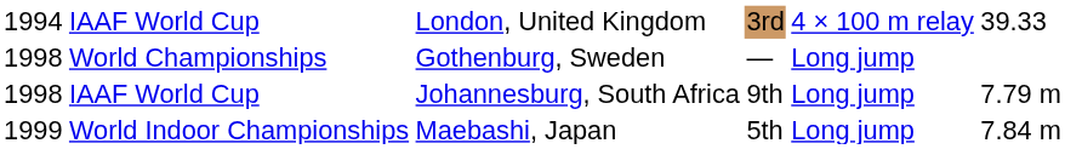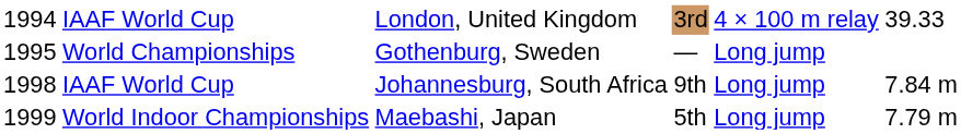World Championships | column 1: 1998 -> 1995
IAAF World Cup / Johannesburg, South Africa | column 6: 7.79 m -> 7.84 m
World Indoor Championships | column 6: 7.84 m -> 7.79 m
